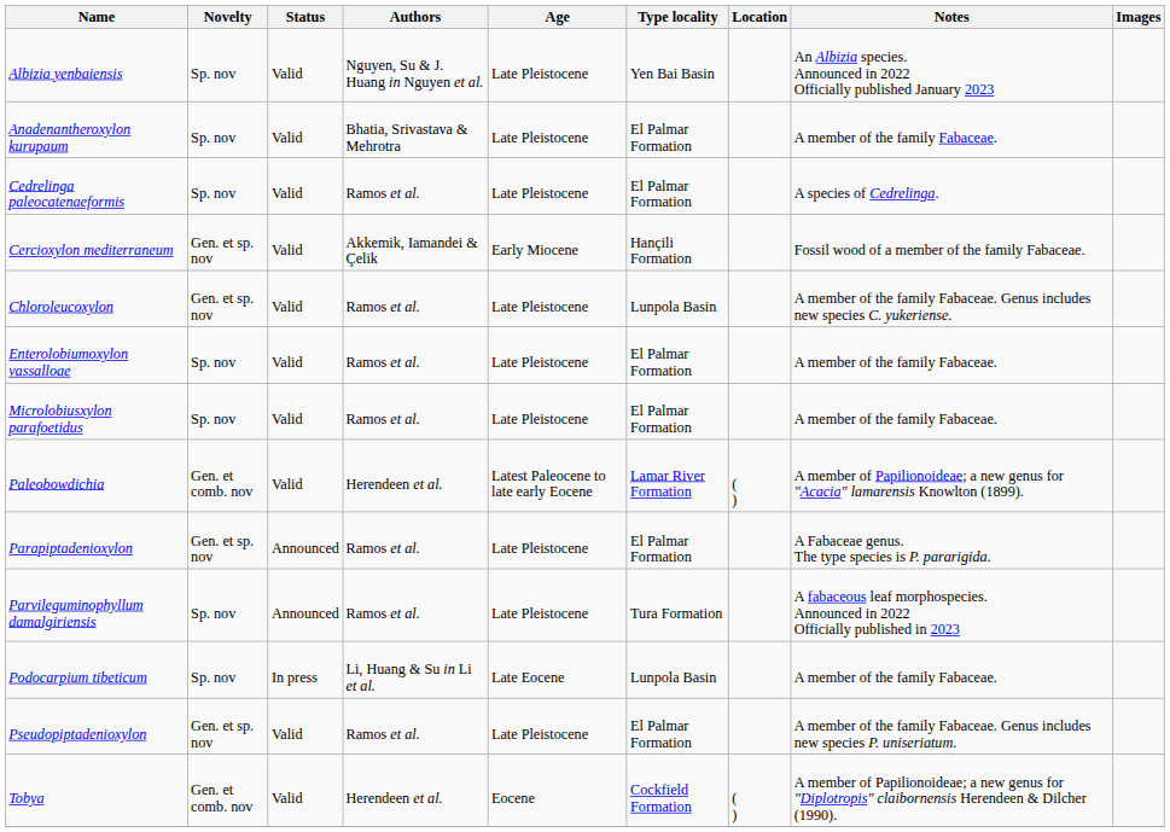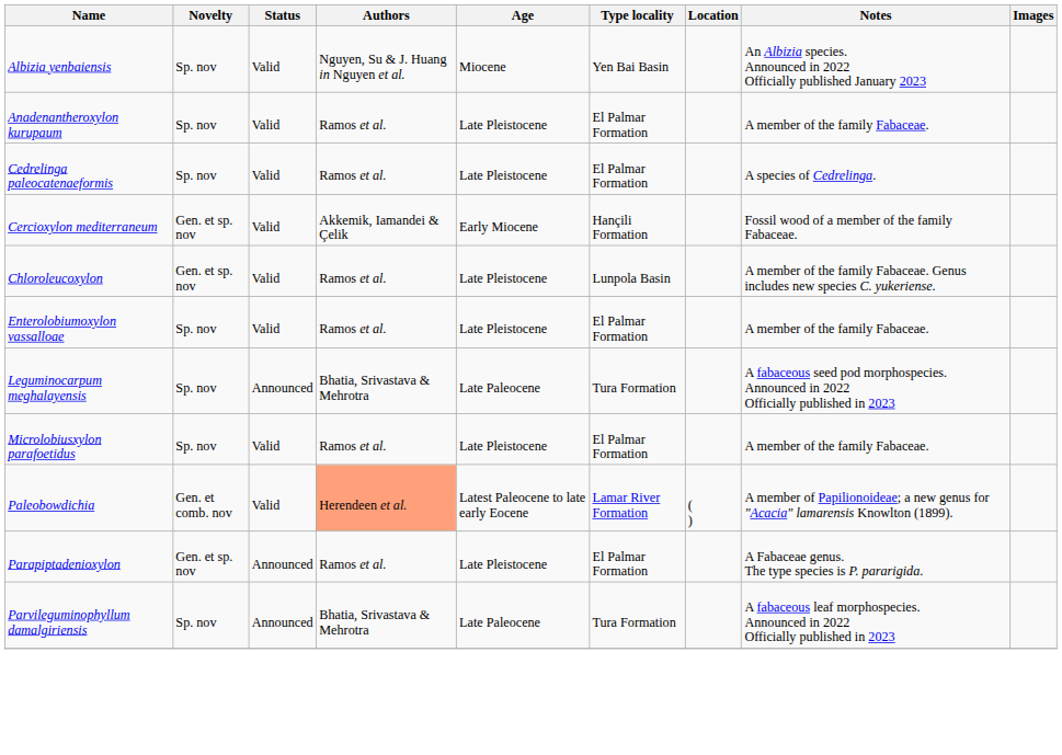Albizia yenbaiensis | Age: Late Pleistocene -> Miocene
Anadenantheroxylon kurupaum | Authors: Bhatia, Srivastava & Mehrotra -> Ramos et al.
+ row: Leguminocarpum meghalayensis | Sp. nov | Announced | Bhatia, Srivastava & Mehrotra | Late Paleocene | Tura Formation | A fabaceous seed pod morphospecies. Announced in 2022 Officially published in 2023
Paleobowdichia | Authors: no background -> lightsalmon background
Parvileguminophyllum damalgiriensis | Authors: Ramos et al. -> Bhatia, Srivastava & Mehrotra
Parvileguminophyllum damalgiriensis | Age: Late Pleistocene -> Late Paleocene
- row: Podocarpium tibeticum | Sp. nov | In press | Li, Huang & Su in Li et al. | Late Eocene | Lunpola Basin | A member of the family Fabaceae.
- row: Pseudopiptadenioxylon | Gen. et sp. nov | Valid | Ramos et al. | Late Pleistocene | El Palmar Formation | A member of the family Fabaceae. Genus includes new species P. uniseriatum.
- row: Tobya | Gen. et comb. nov | Valid | Herendeen et al. | Eocene | Cockfield Formation | ( ) | A member of Papilionoideae; a new genus for "Diplotropis" claibornensis Herendeen & Dilcher (1990).
